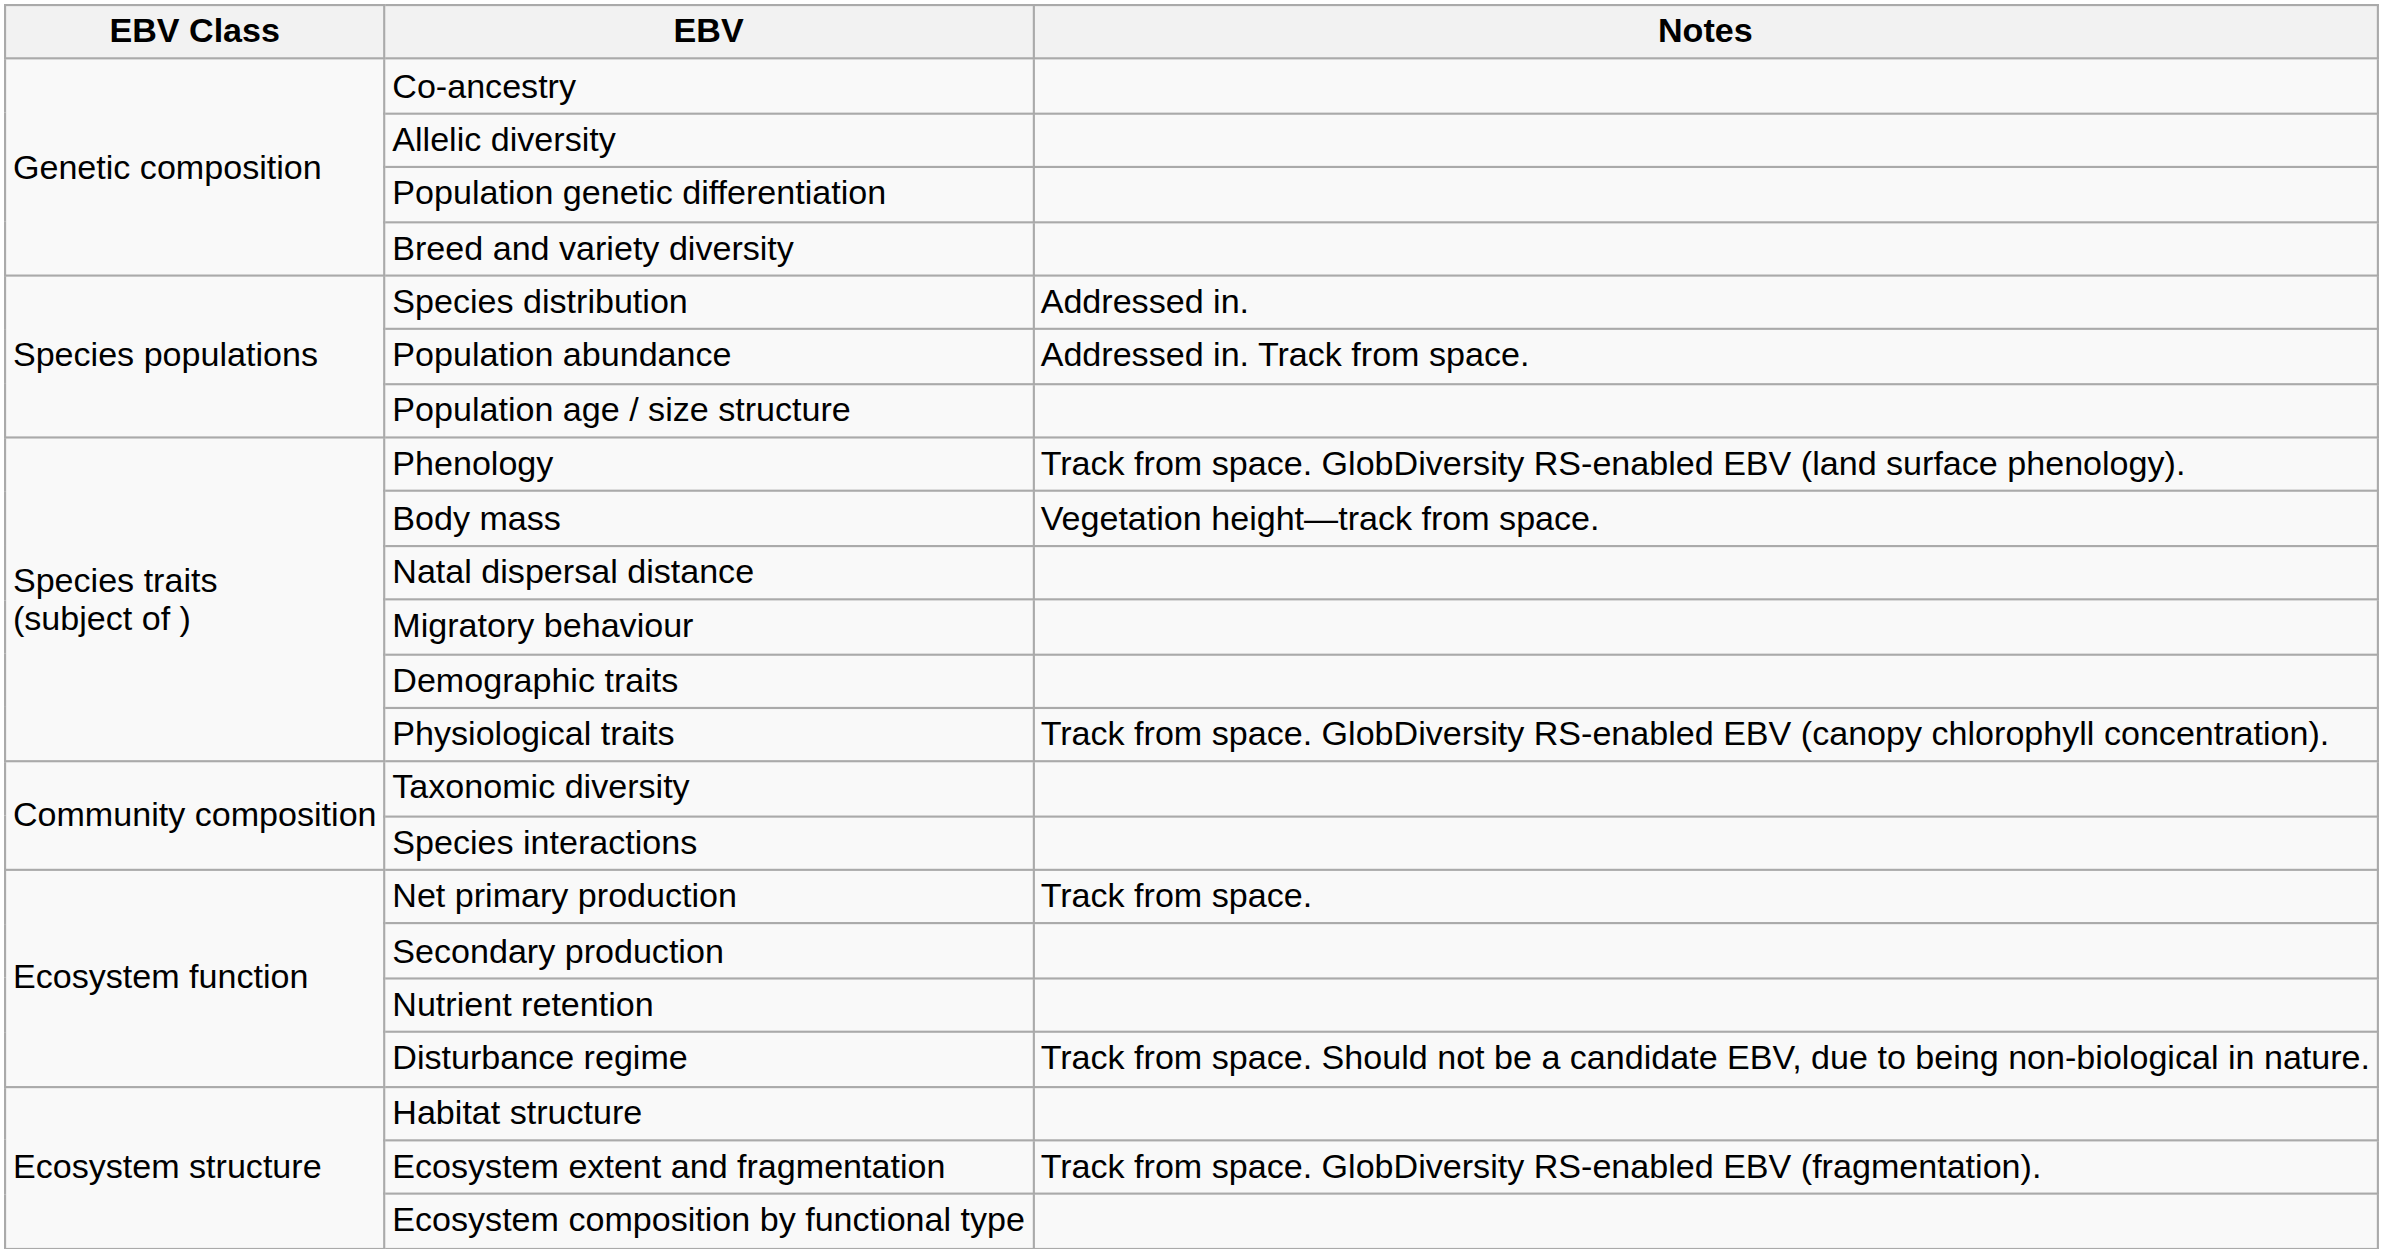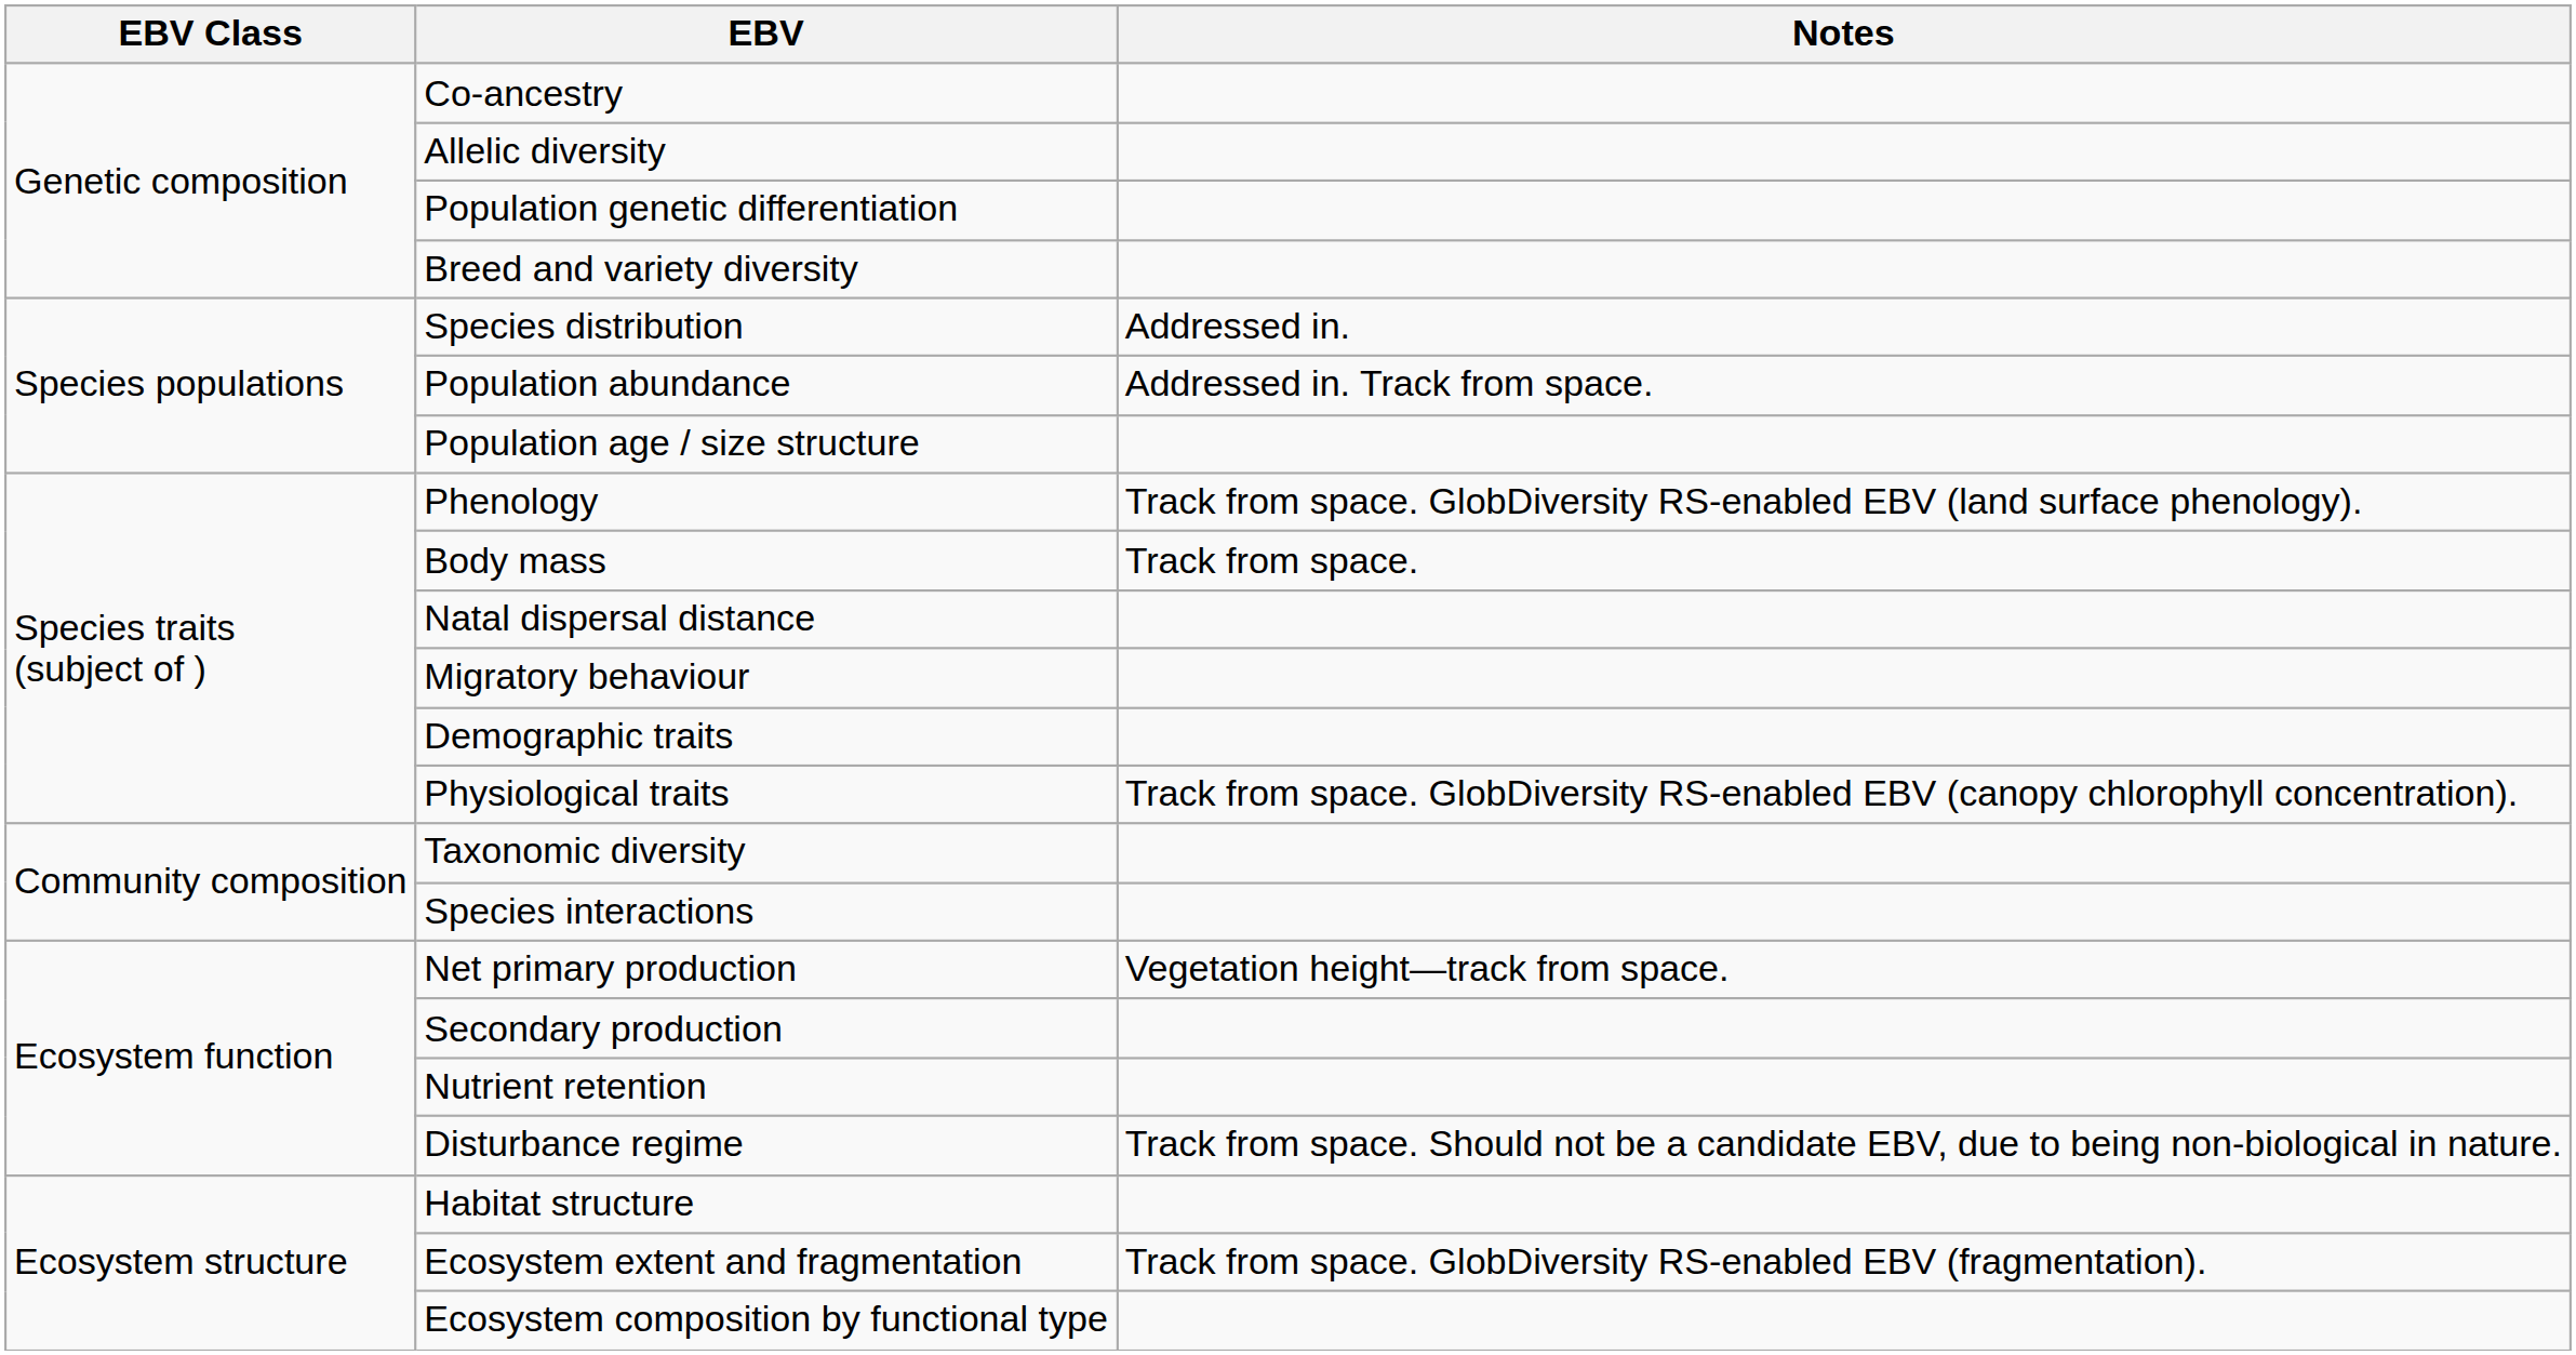Body mass | Notes: Vegetation height—track from space. -> Track from space.
Net primary production | Notes: Track from space. -> Vegetation height—track from space.
